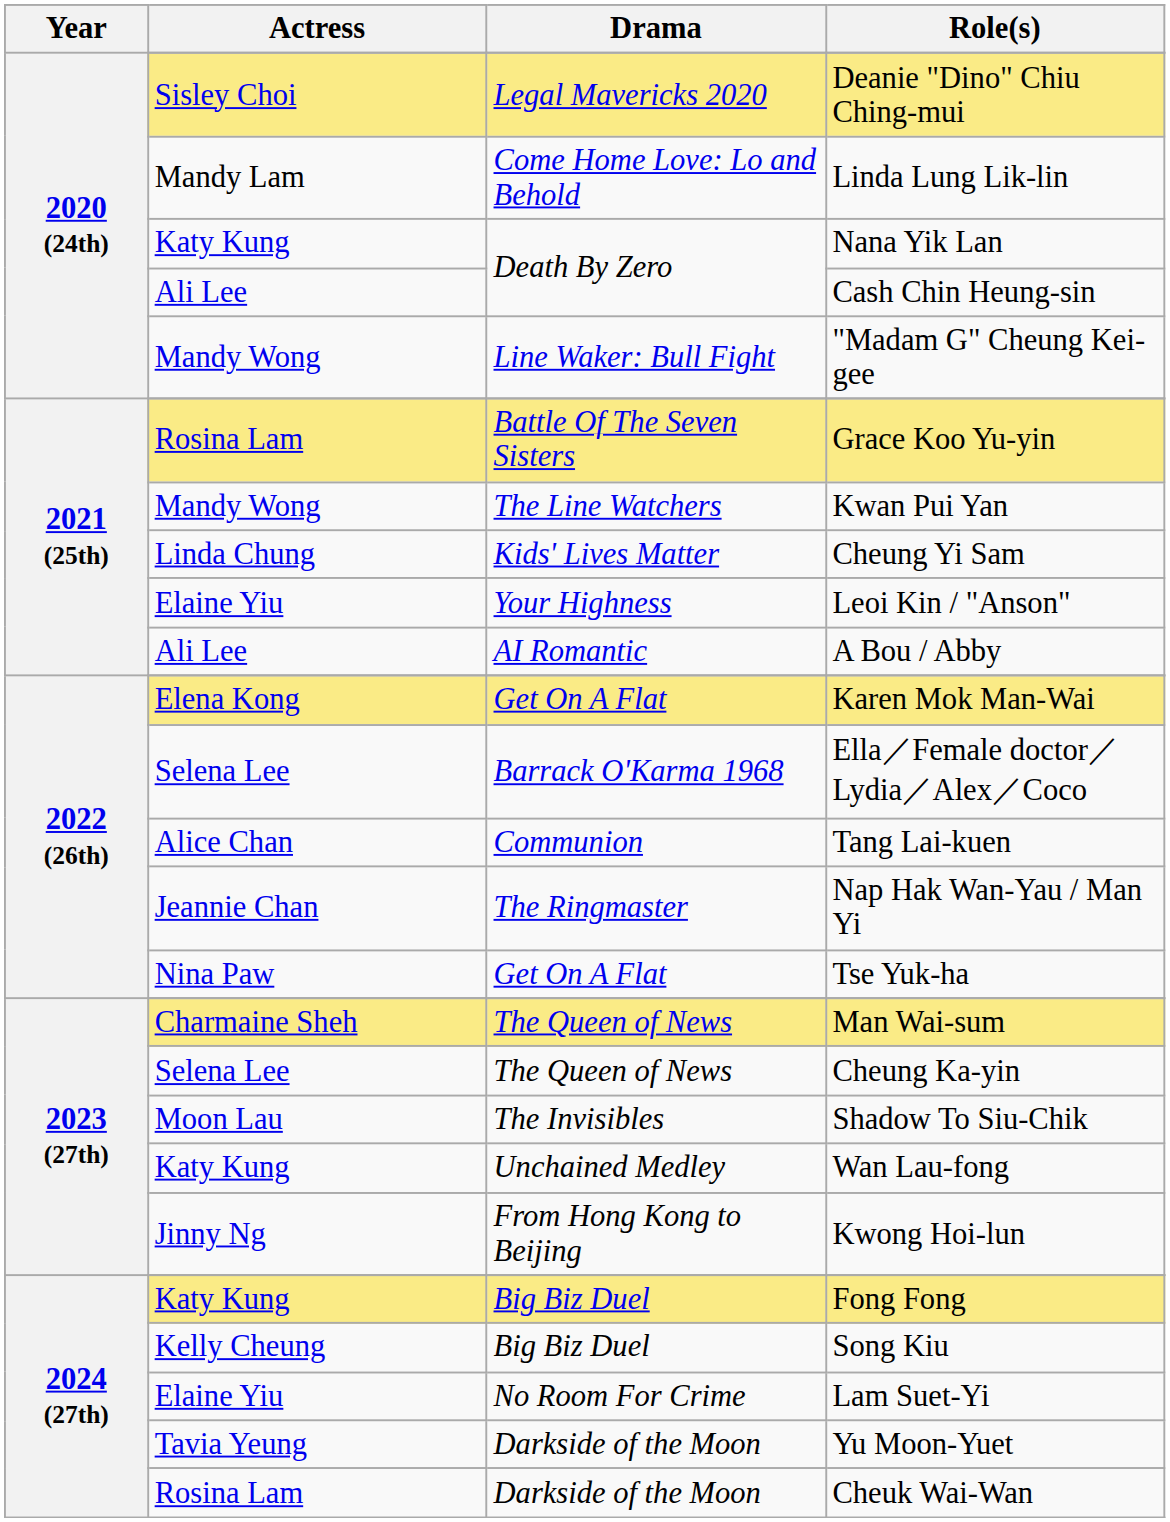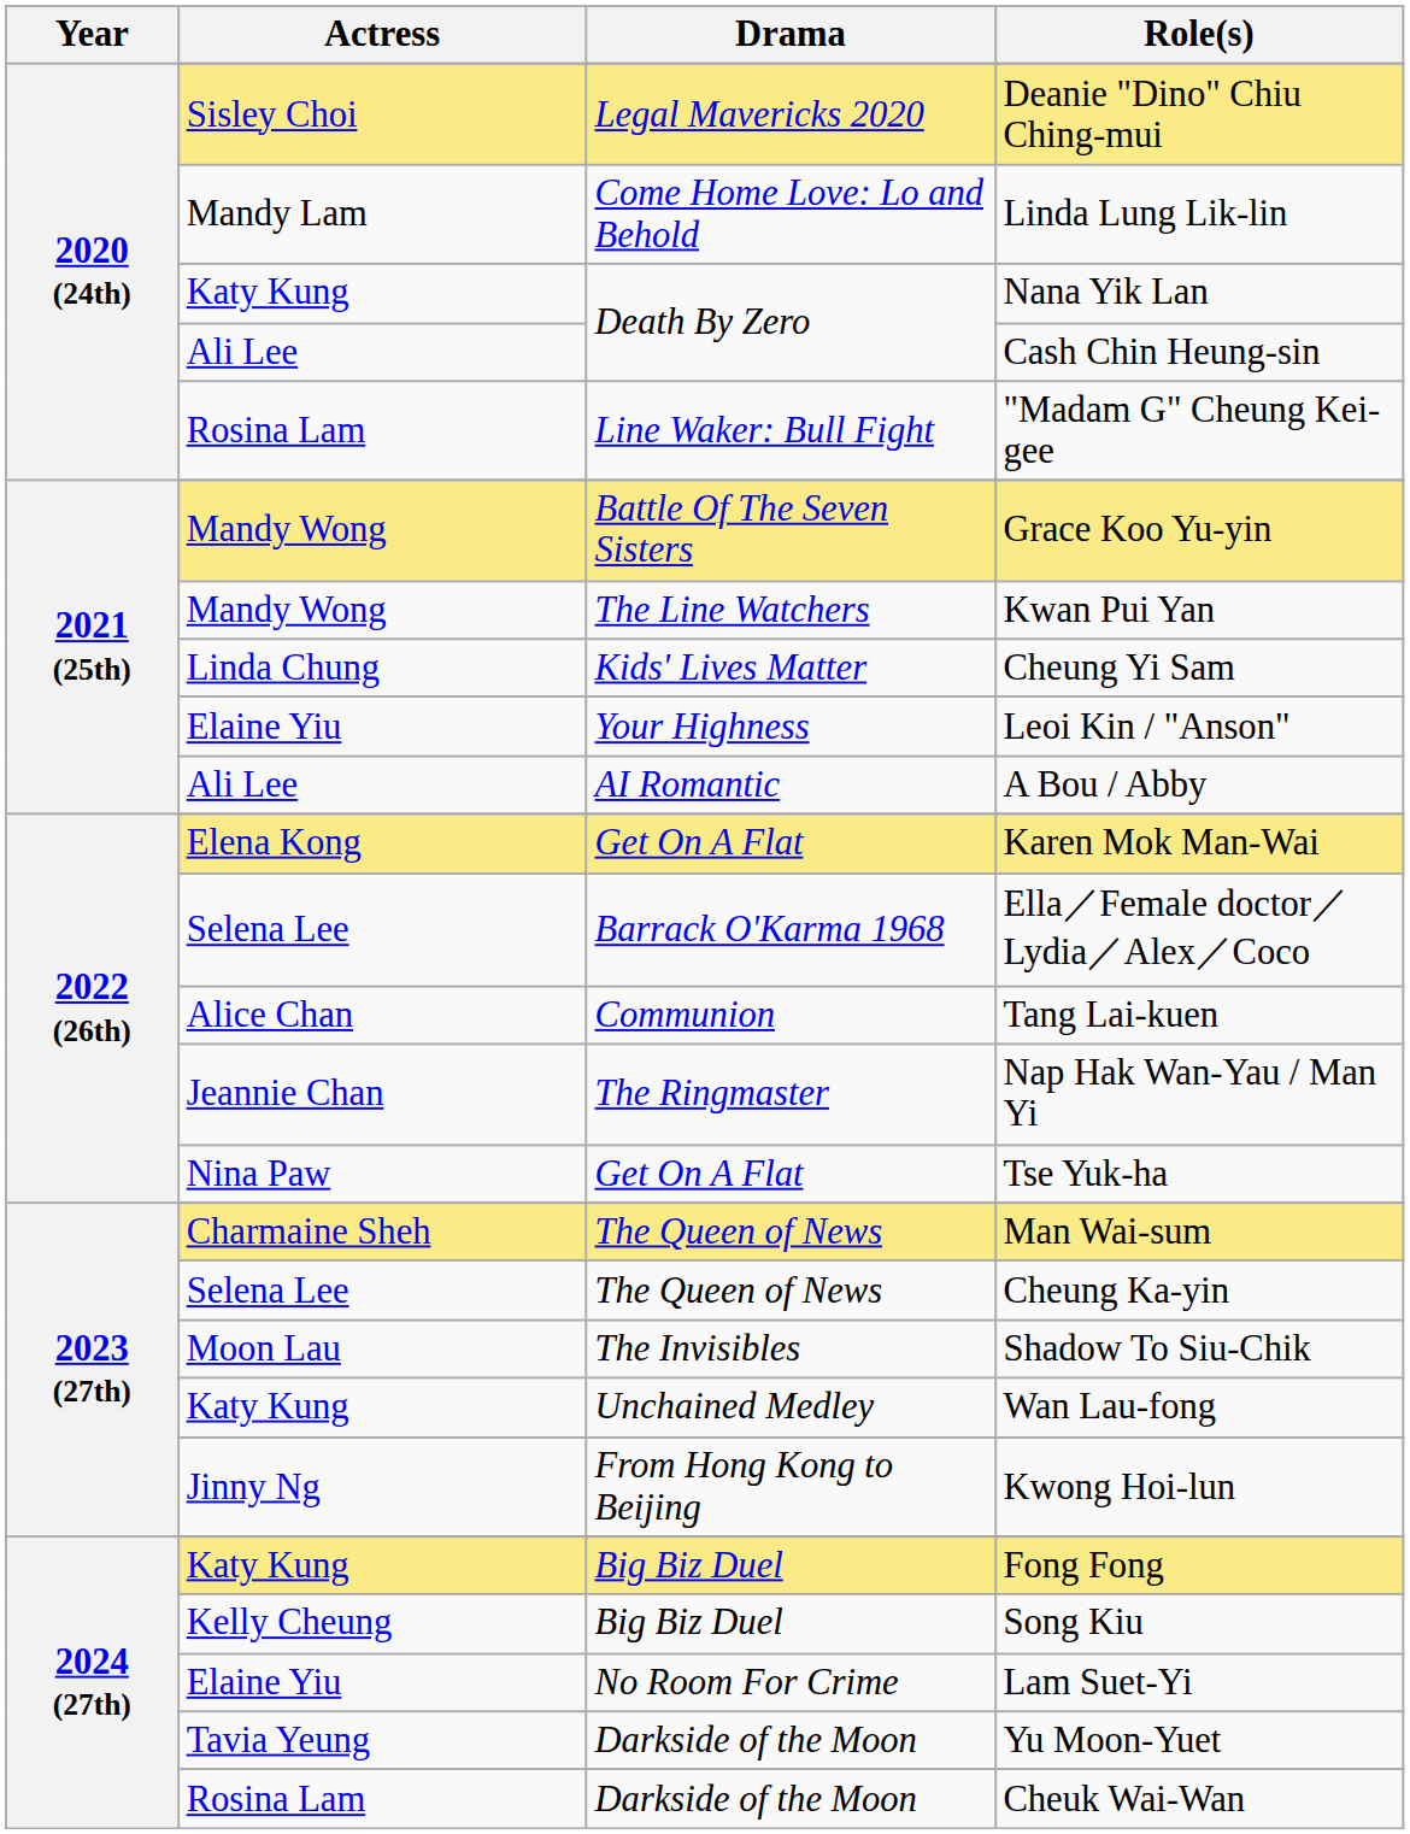"Madam G" Cheung Kei-gee | Actress: Mandy Wong -> Rosina Lam
Grace Koo Yu-yin | Actress: Rosina Lam -> Mandy Wong
